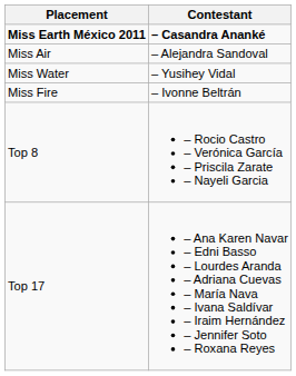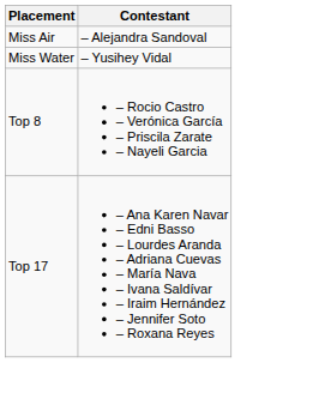- row: Miss Earth México 2011 | – Casandra Ananké
- row: Miss Fire | – Ivonne Beltrán
